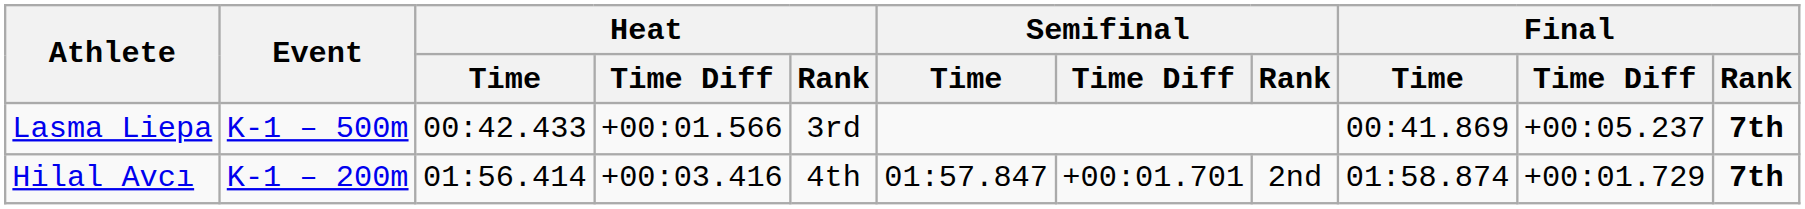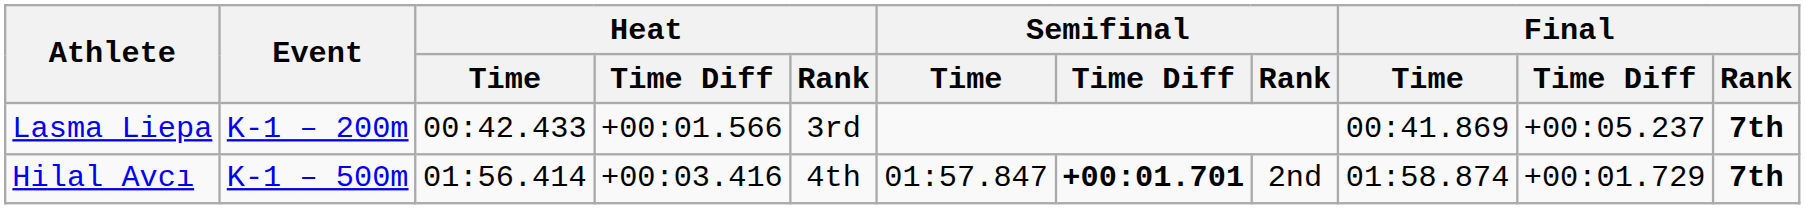Lasma Liepa | Event: K-1 – 500m -> K-1 – 200m
Hilal Avcı | Event: K-1 – 200m -> K-1 – 500m
Hilal Avcı | Semifinal / Time Diff: normal -> bold
